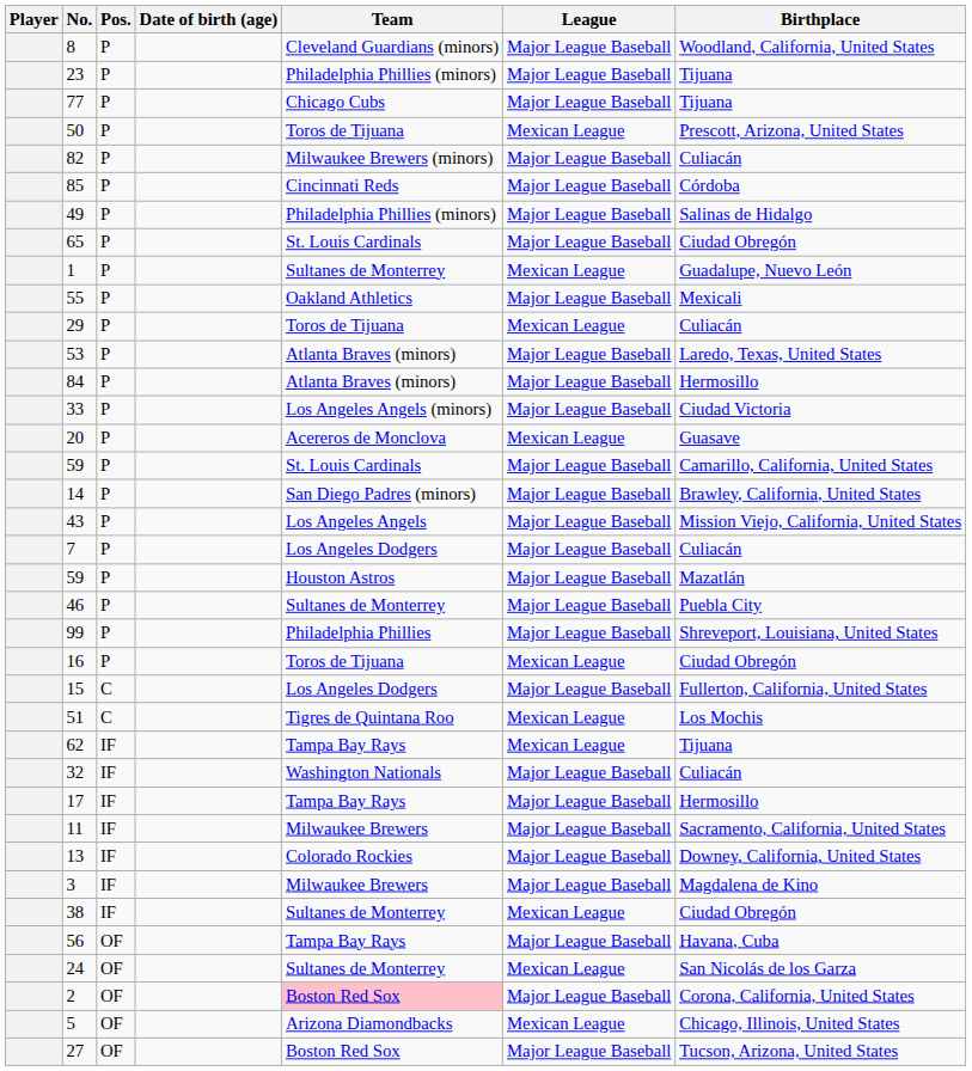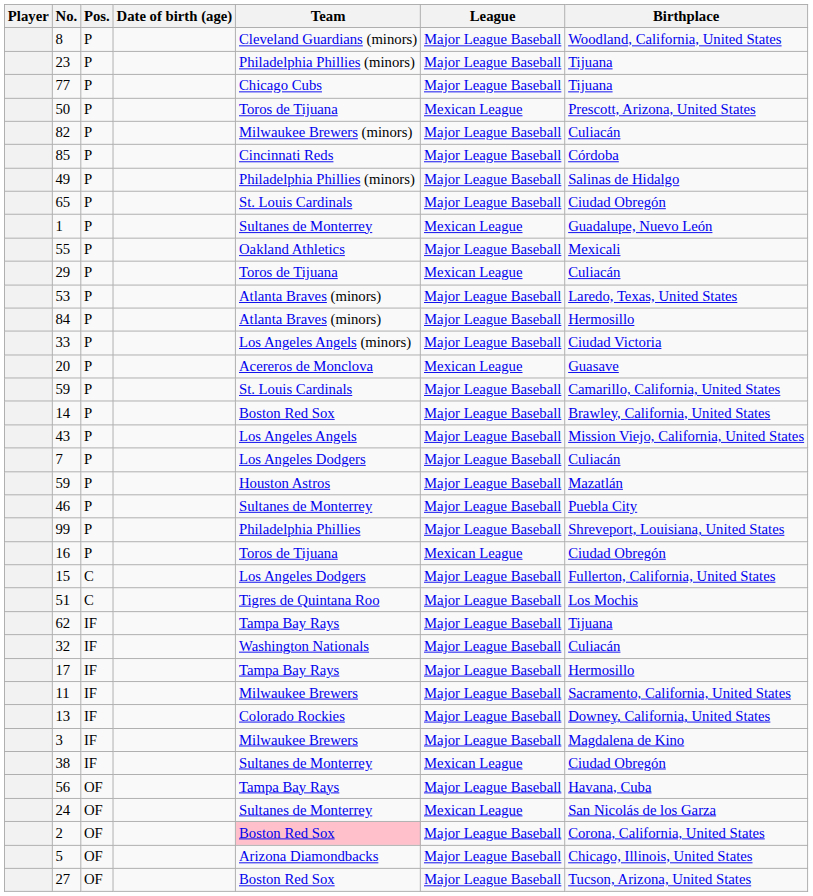14 | Team: San Diego Padres (minors) -> Boston Red Sox
51 | League: Mexican League -> Major League Baseball
62 | League: Mexican League -> Major League Baseball
5 | League: Mexican League -> Major League Baseball
